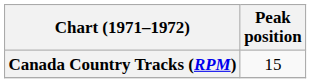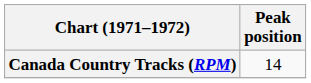Canada Country Tracks (RPM) | Peak position: 15 -> 14
